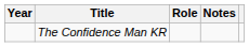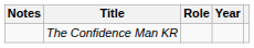columns swapped: Year <-> Notes
